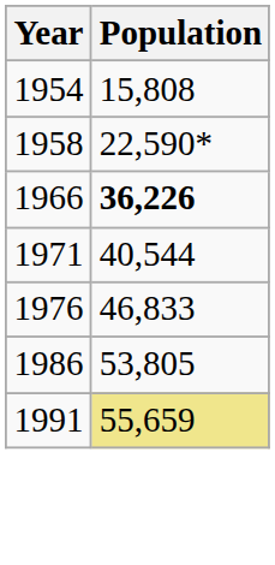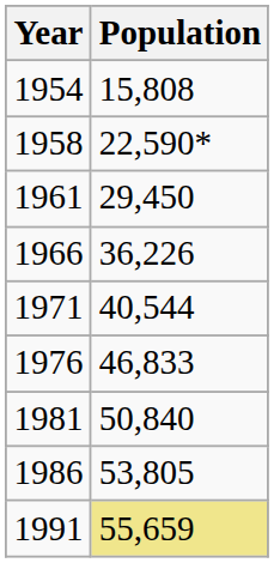+ row: 1961 | 29,450
1966 | Population: bold -> normal
+ row: 1981 | 50,840
